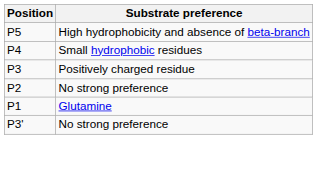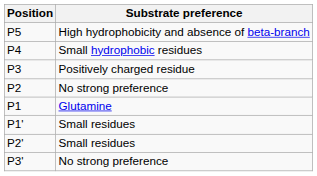+ row: P1' | Small residues
+ row: P2' | Small residues
